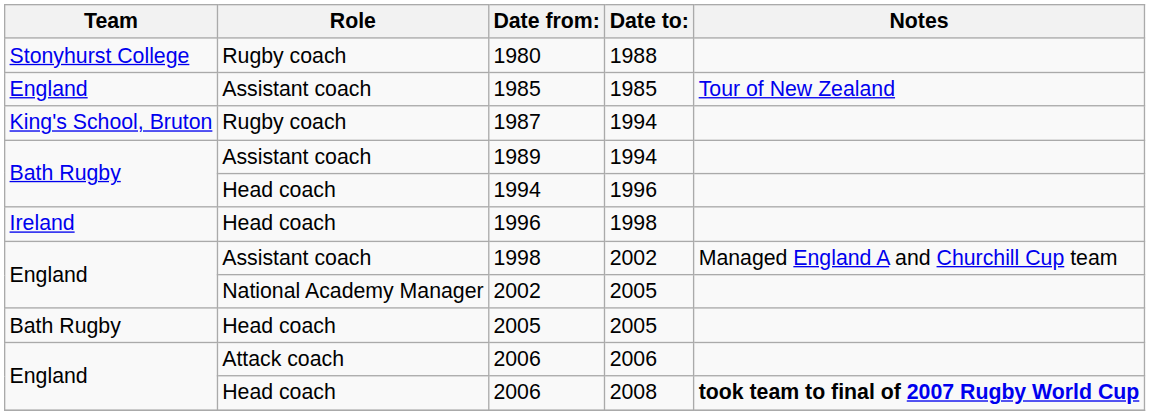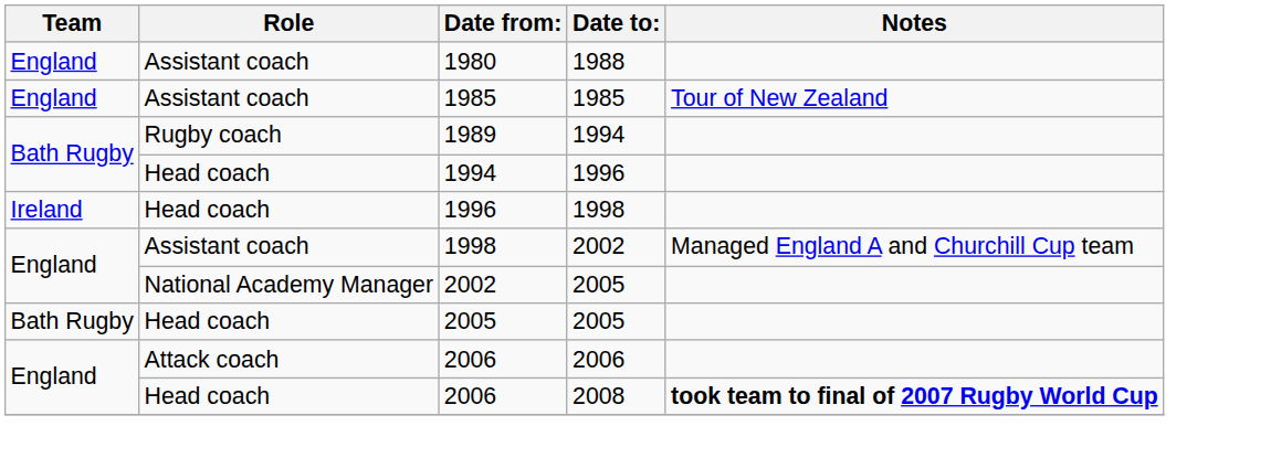1980 | Team: Stonyhurst College -> England
1980 | Role: Rugby coach -> Assistant coach
- row: King's School, Bruton | Rugby coach | 1987 | 1994
1989 | Role: Assistant coach -> Rugby coach
